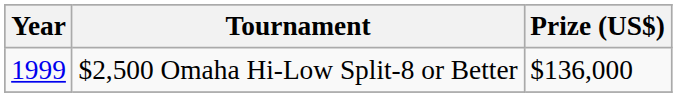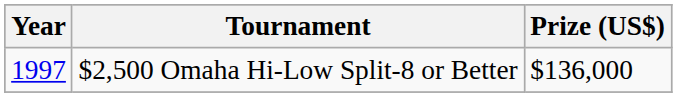$2,500 Omaha Hi-Low Split-8 or Better | Year: 1999 -> 1997
